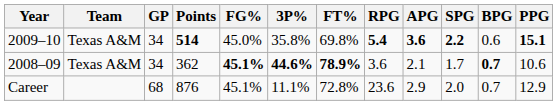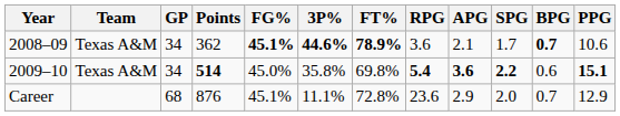rows swapped: 2008–09 <-> 2009–10
